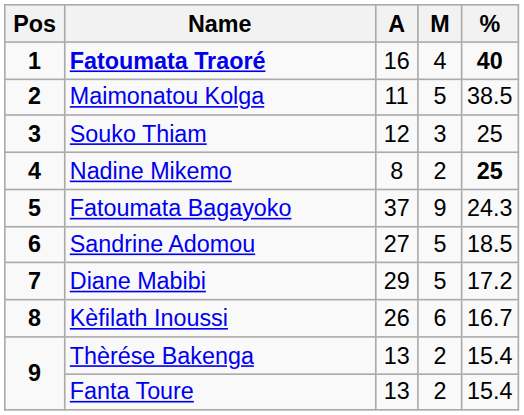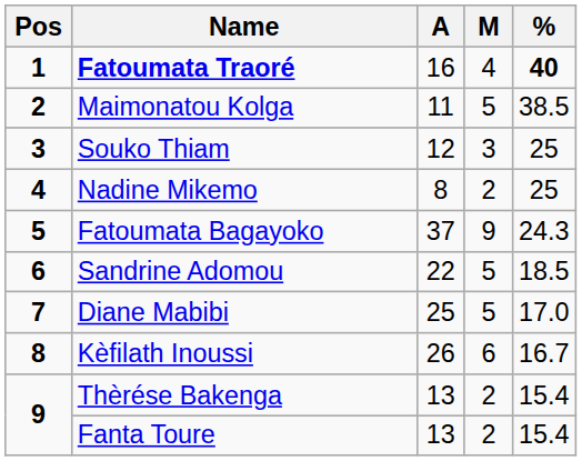Nadine Mikemo | %: bold -> normal
Sandrine Adomou | A: 27 -> 22
Diane Mabibi | A: 29 -> 25
Diane Mabibi | %: 17.2 -> 17.0
